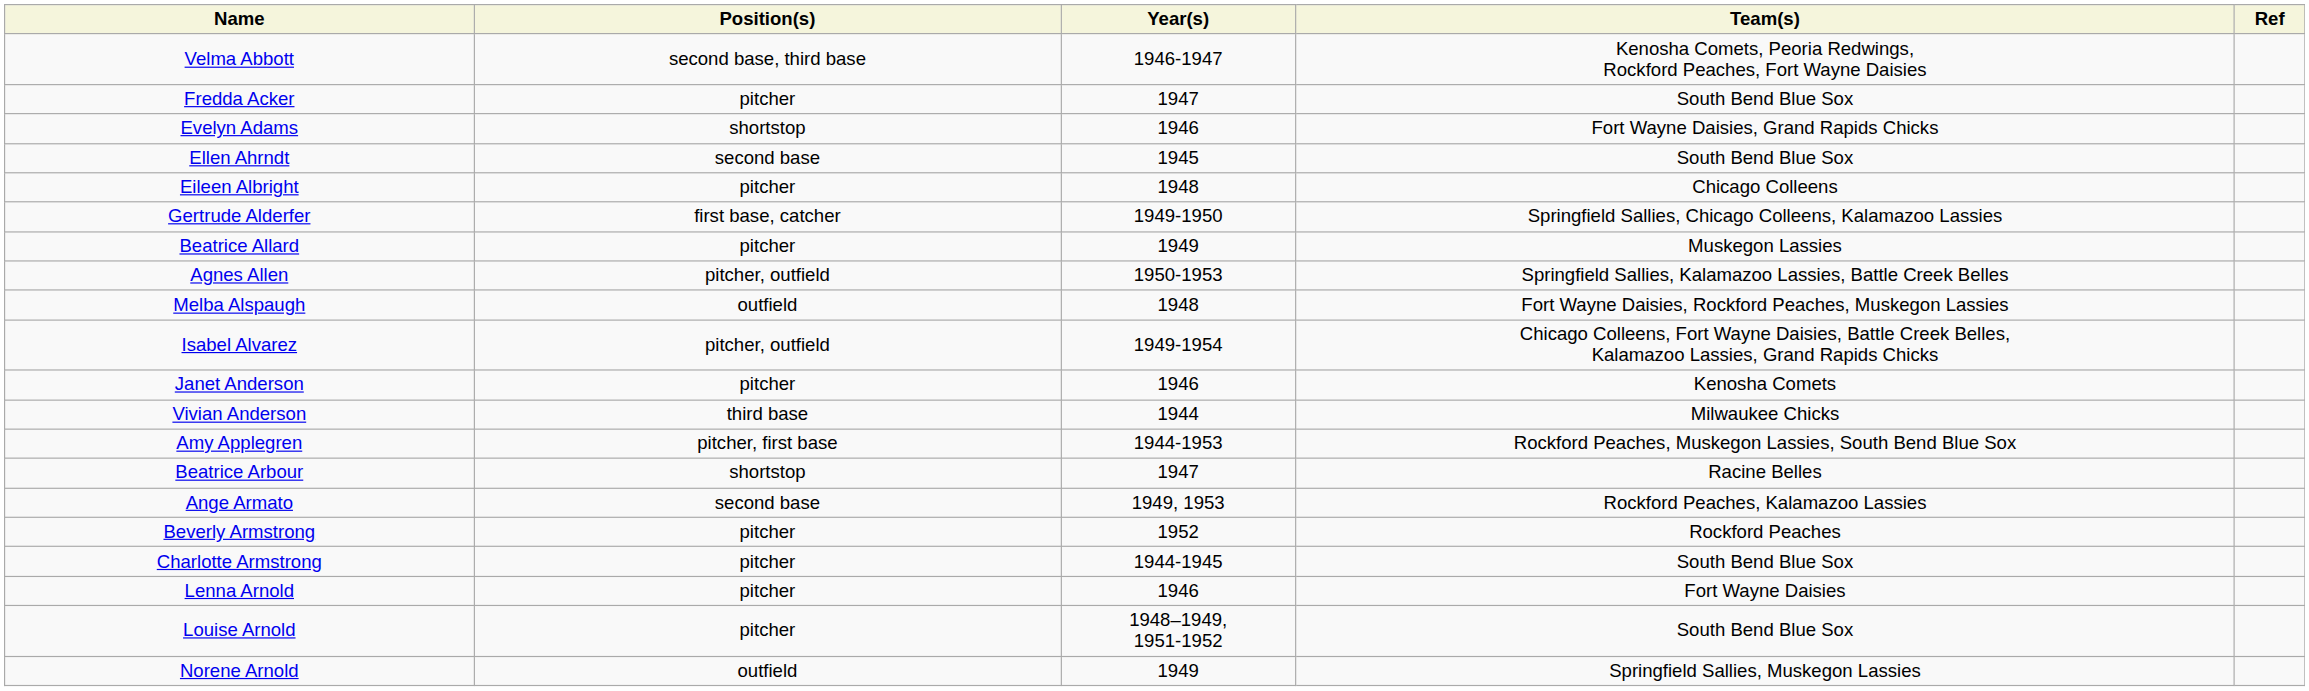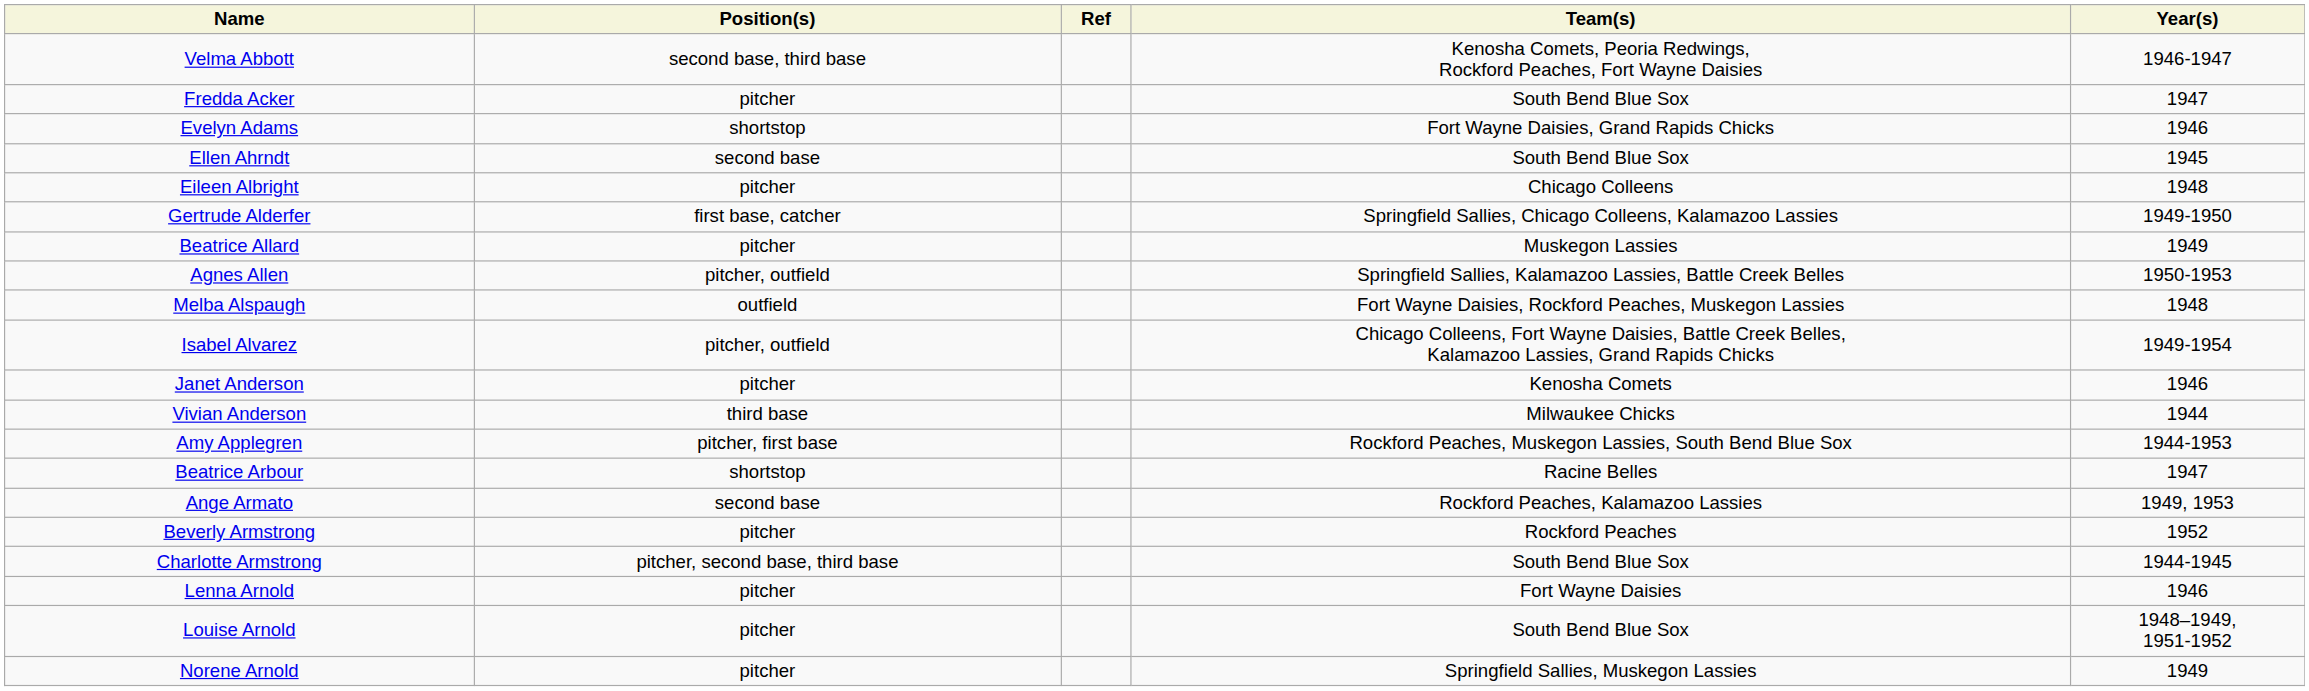columns swapped: Year(s) <-> Ref
Charlotte Armstrong | Position(s): pitcher -> pitcher, second base, third base
Norene Arnold | Position(s): outfield -> pitcher
